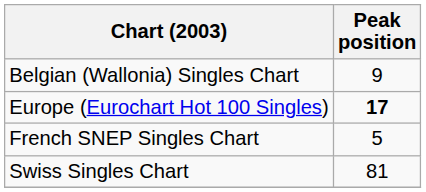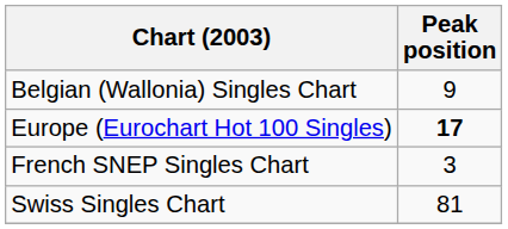French SNEP Singles Chart | Peak position: 5 -> 3
